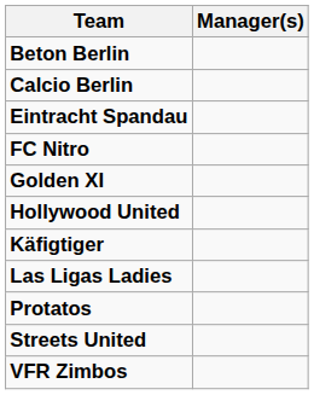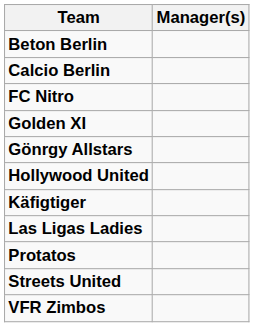- row: Eintracht Spandau
+ row: Gönrgy Allstars
